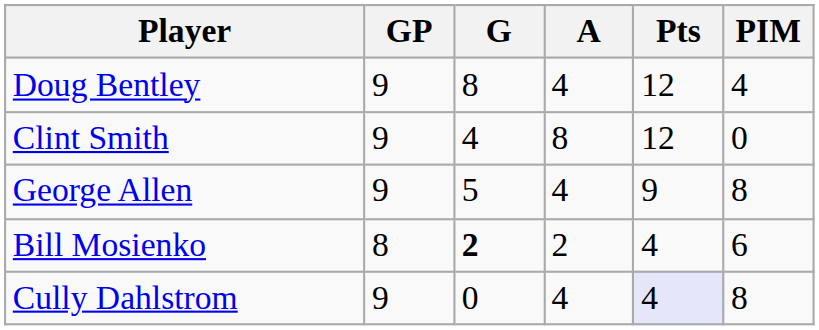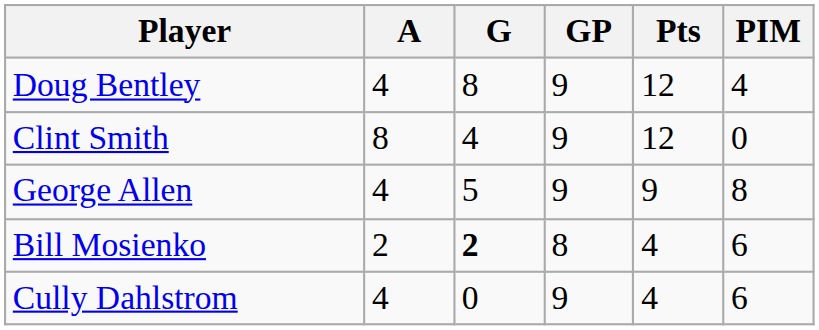columns swapped: GP <-> A
Cully Dahlstrom | Pts: lavender background -> no background
Cully Dahlstrom | PIM: 8 -> 6
